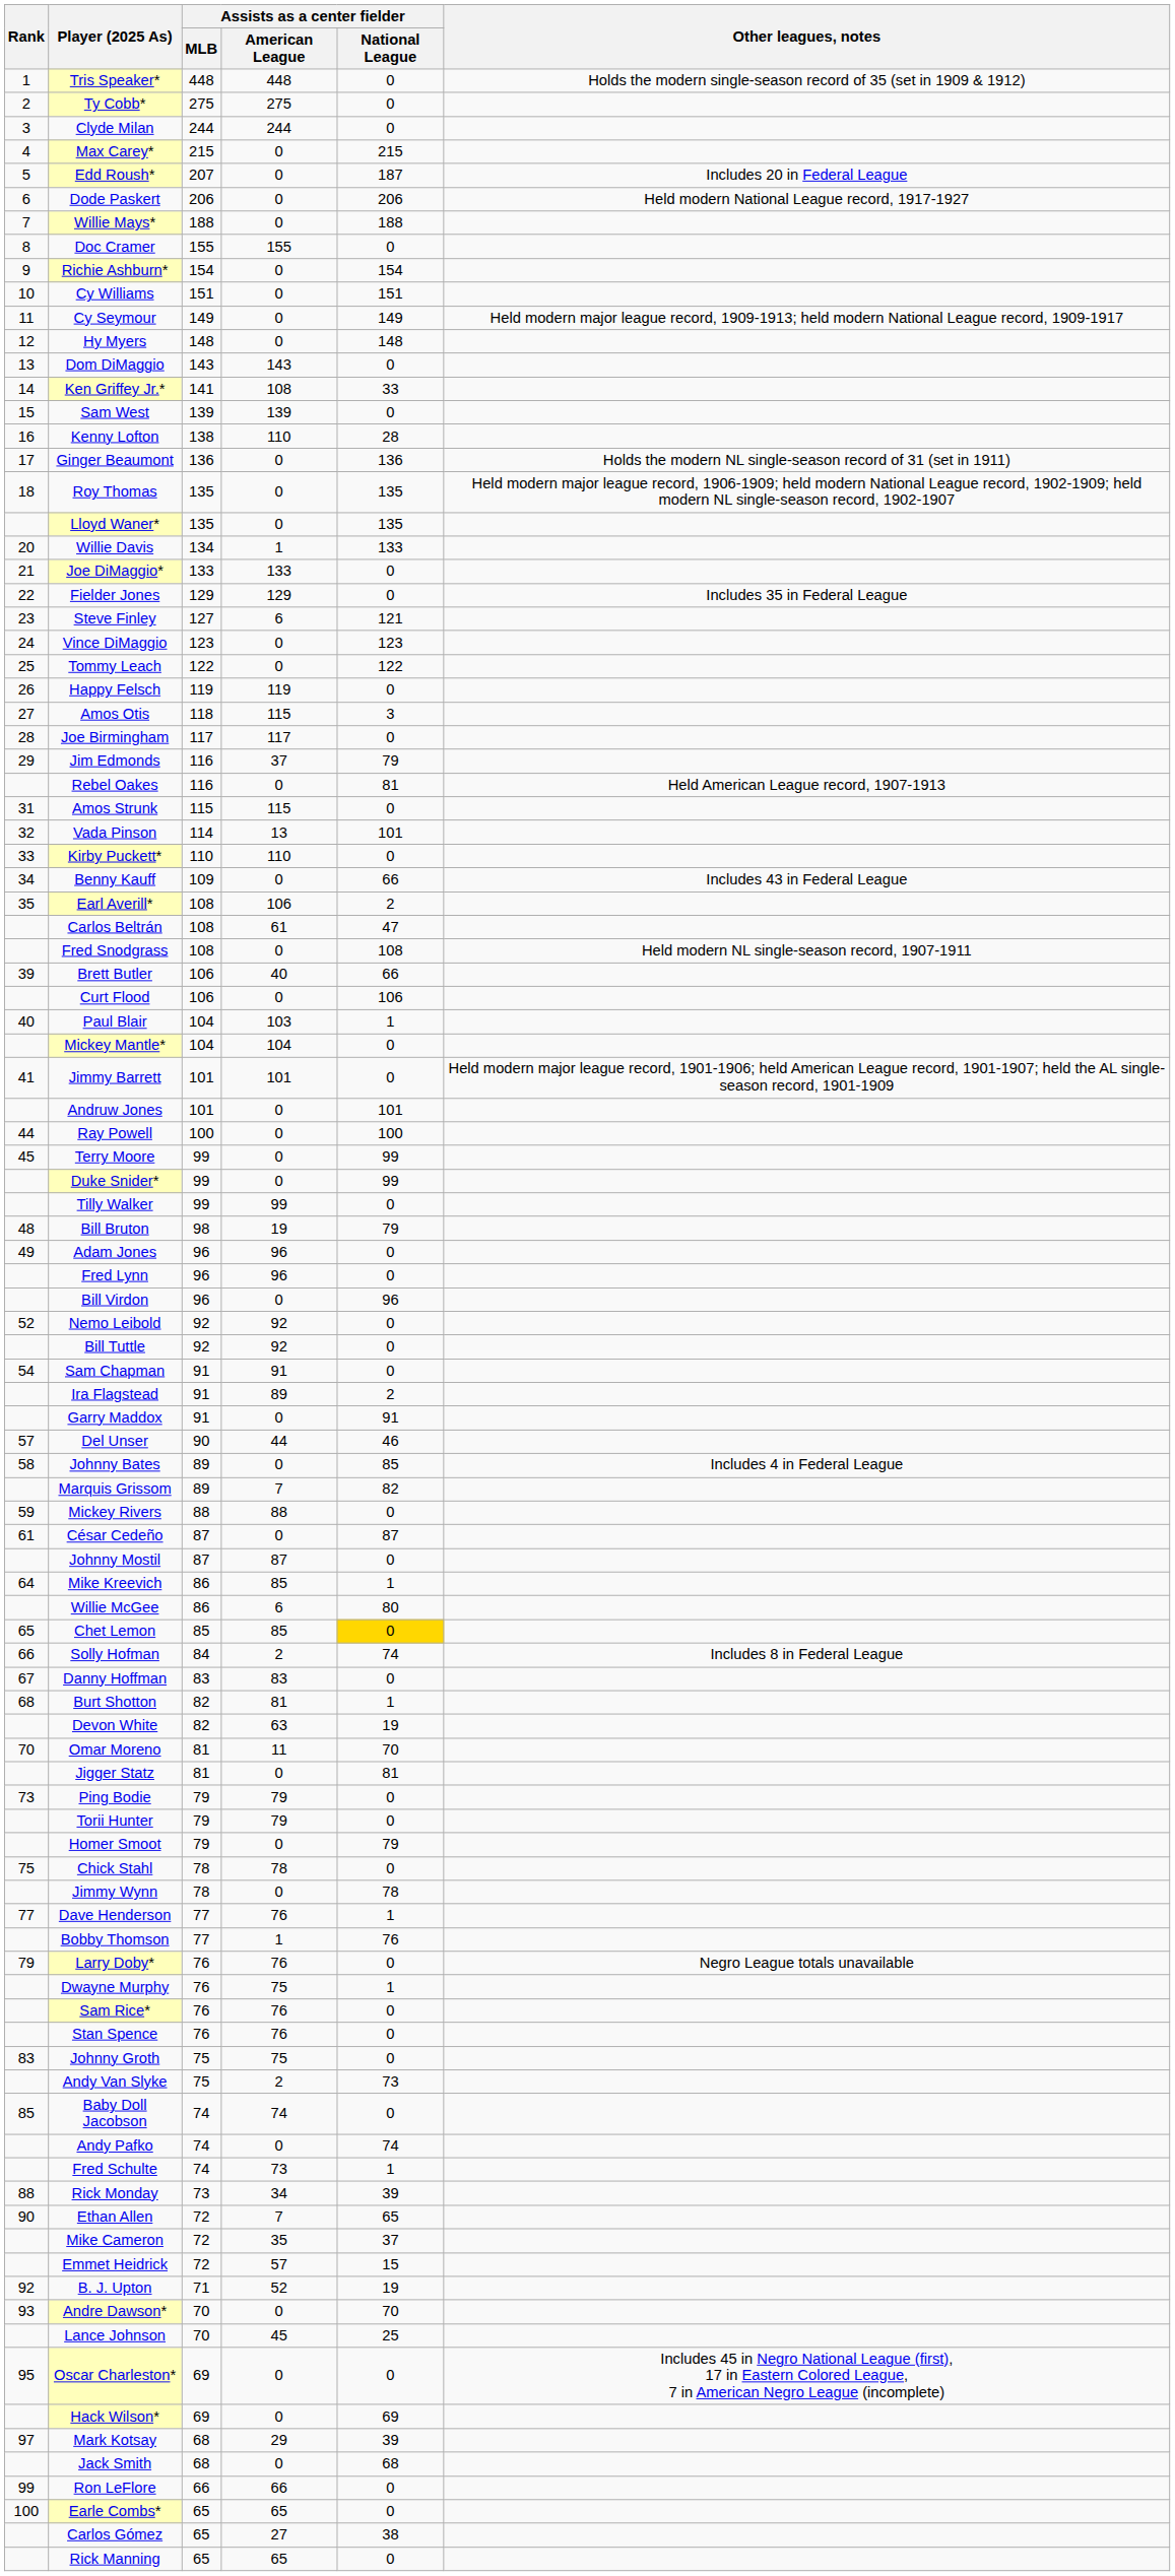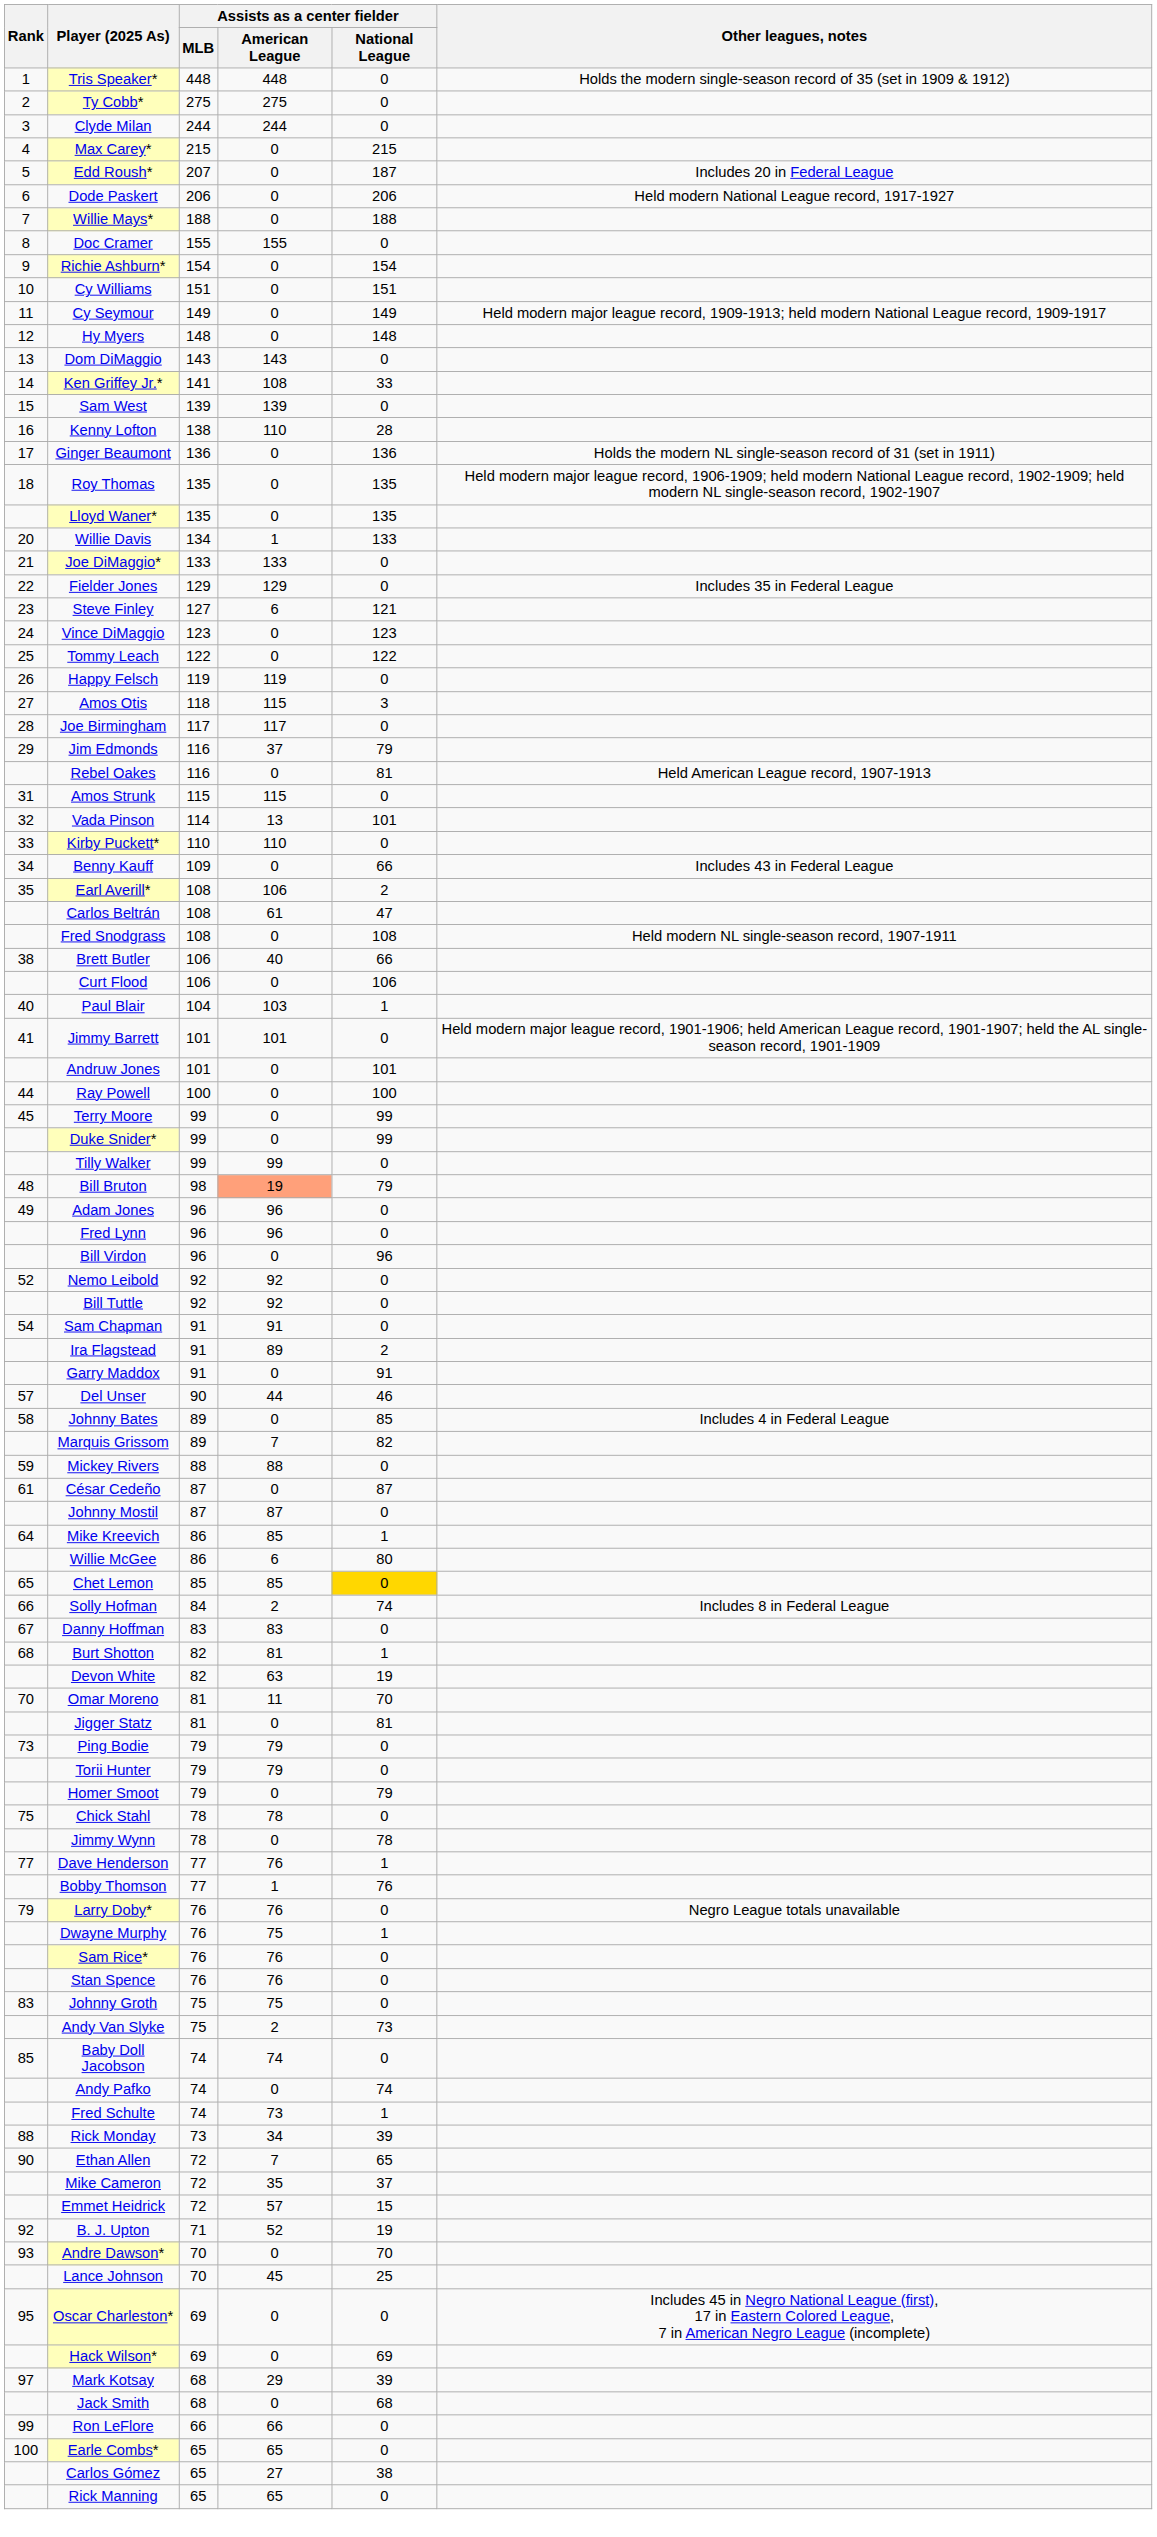Brett Butler | Rank: 39 -> 38
- row: Mickey Mantle* | 104 | 104 | 0
Bill Bruton | Assists as a center fielder / American League: no background -> lightsalmon background
